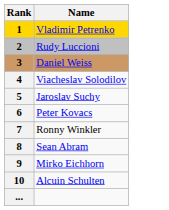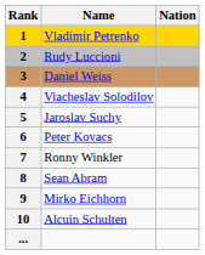+ column: Nation
